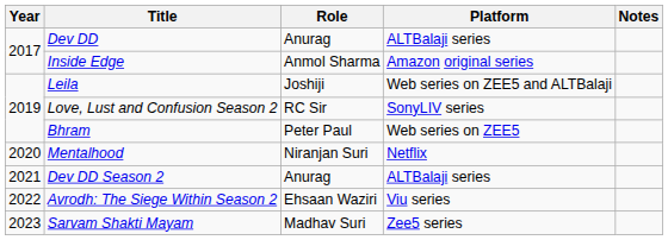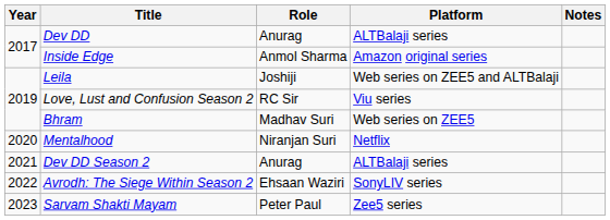Love, Lust and Confusion Season 2 | Platform: SonyLIV series -> Viu series
Bhram | Role: Peter Paul -> Madhav Suri
Avrodh: The Siege Within Season 2 | Platform: Viu series -> SonyLIV series
Sarvam Shakti Mayam | Role: Madhav Suri -> Peter Paul
